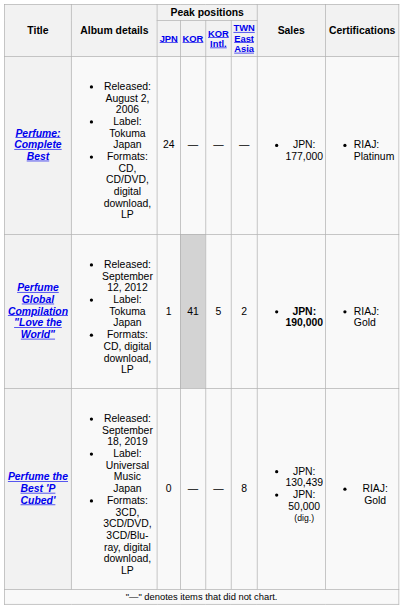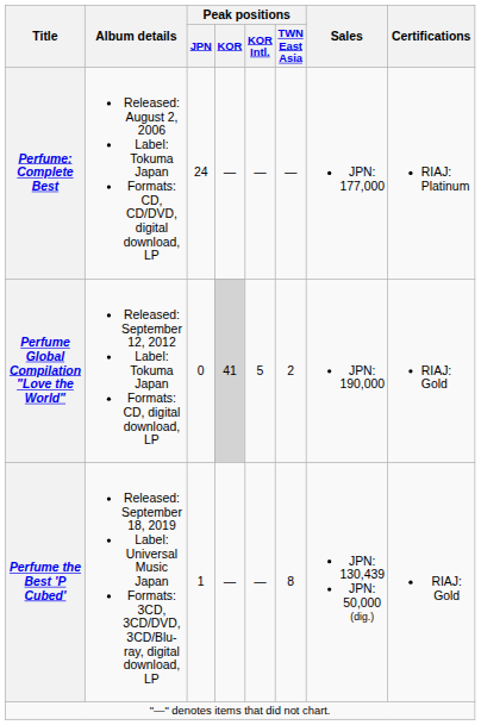Perfume Global Compilation "Love the World" | Peak positions / JPN: 1 -> 0
Perfume Global Compilation "Love the World" | Sales: bold -> normal
Perfume the Best 'P Cubed' | Peak positions / JPN: 0 -> 1
